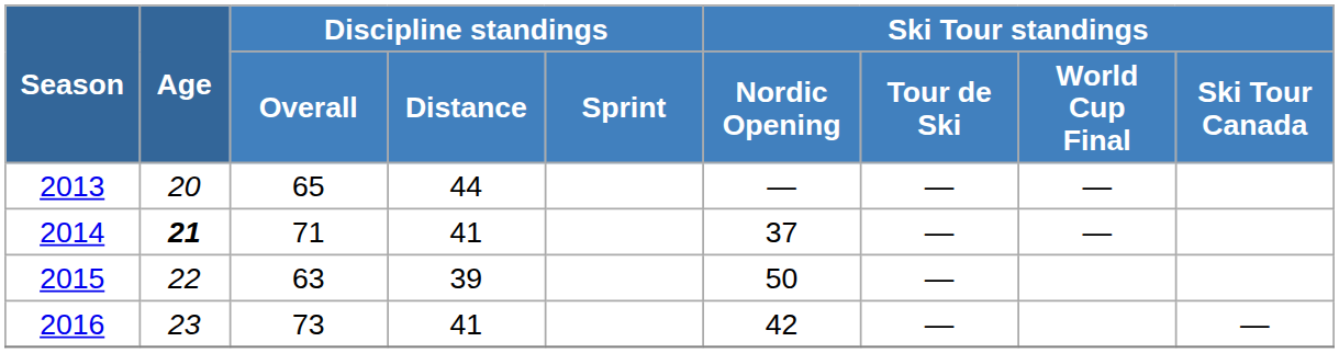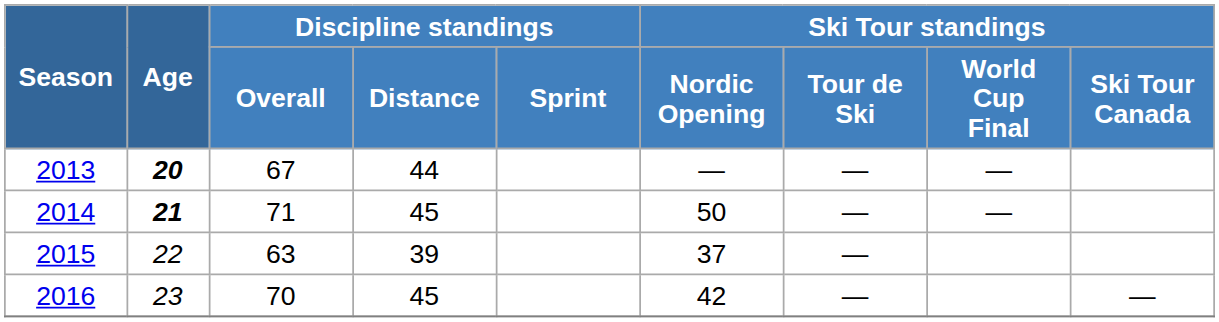2013 | Age: normal -> bold
2013 | Discipline standings / Overall: 65 -> 67
2014 | Discipline standings / Distance: 41 -> 45
2014 | Ski Tour standings / Nordic Opening: 37 -> 50
2015 | Ski Tour standings / Nordic Opening: 50 -> 37
2016 | Discipline standings / Overall: 73 -> 70
2016 | Discipline standings / Distance: 41 -> 45
